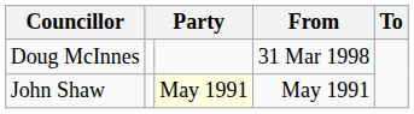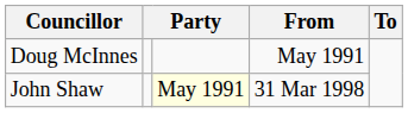Doug McInnes | From: 31 Mar 1998 -> May 1991
John Shaw | From: May 1991 -> 31 Mar 1998
